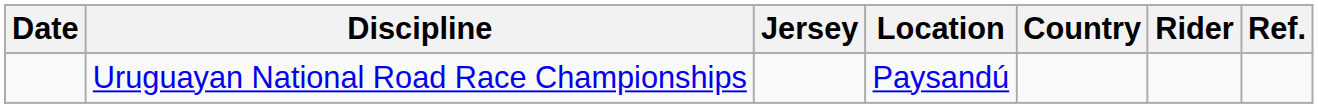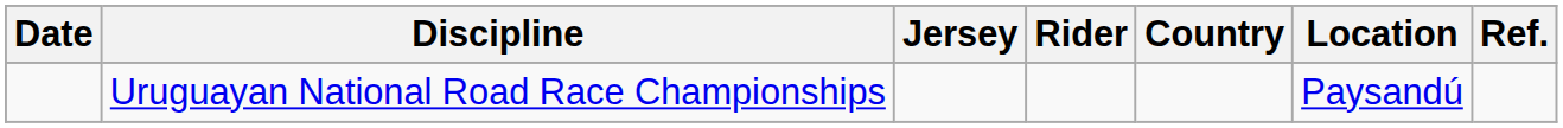columns swapped: Rider <-> Location
